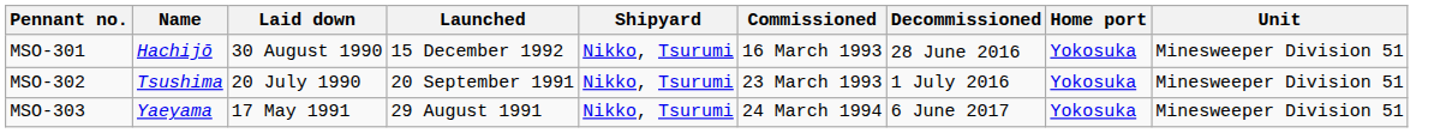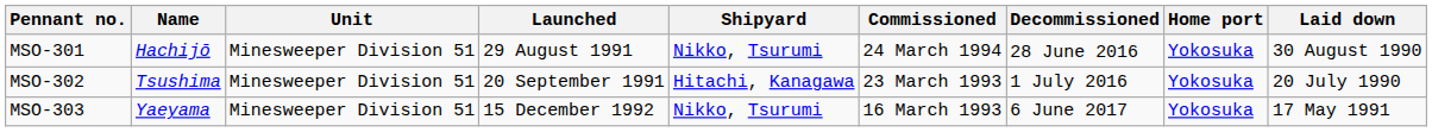columns swapped: Laid down <-> Unit
MSO-301 | Launched: 15 December 1992 -> 29 August 1991
MSO-301 | Commissioned: 16 March 1993 -> 24 March 1994
MSO-302 | Shipyard: Nikko, Tsurumi -> Hitachi, Kanagawa
MSO-303 | Launched: 29 August 1991 -> 15 December 1992
MSO-303 | Commissioned: 24 March 1994 -> 16 March 1993
